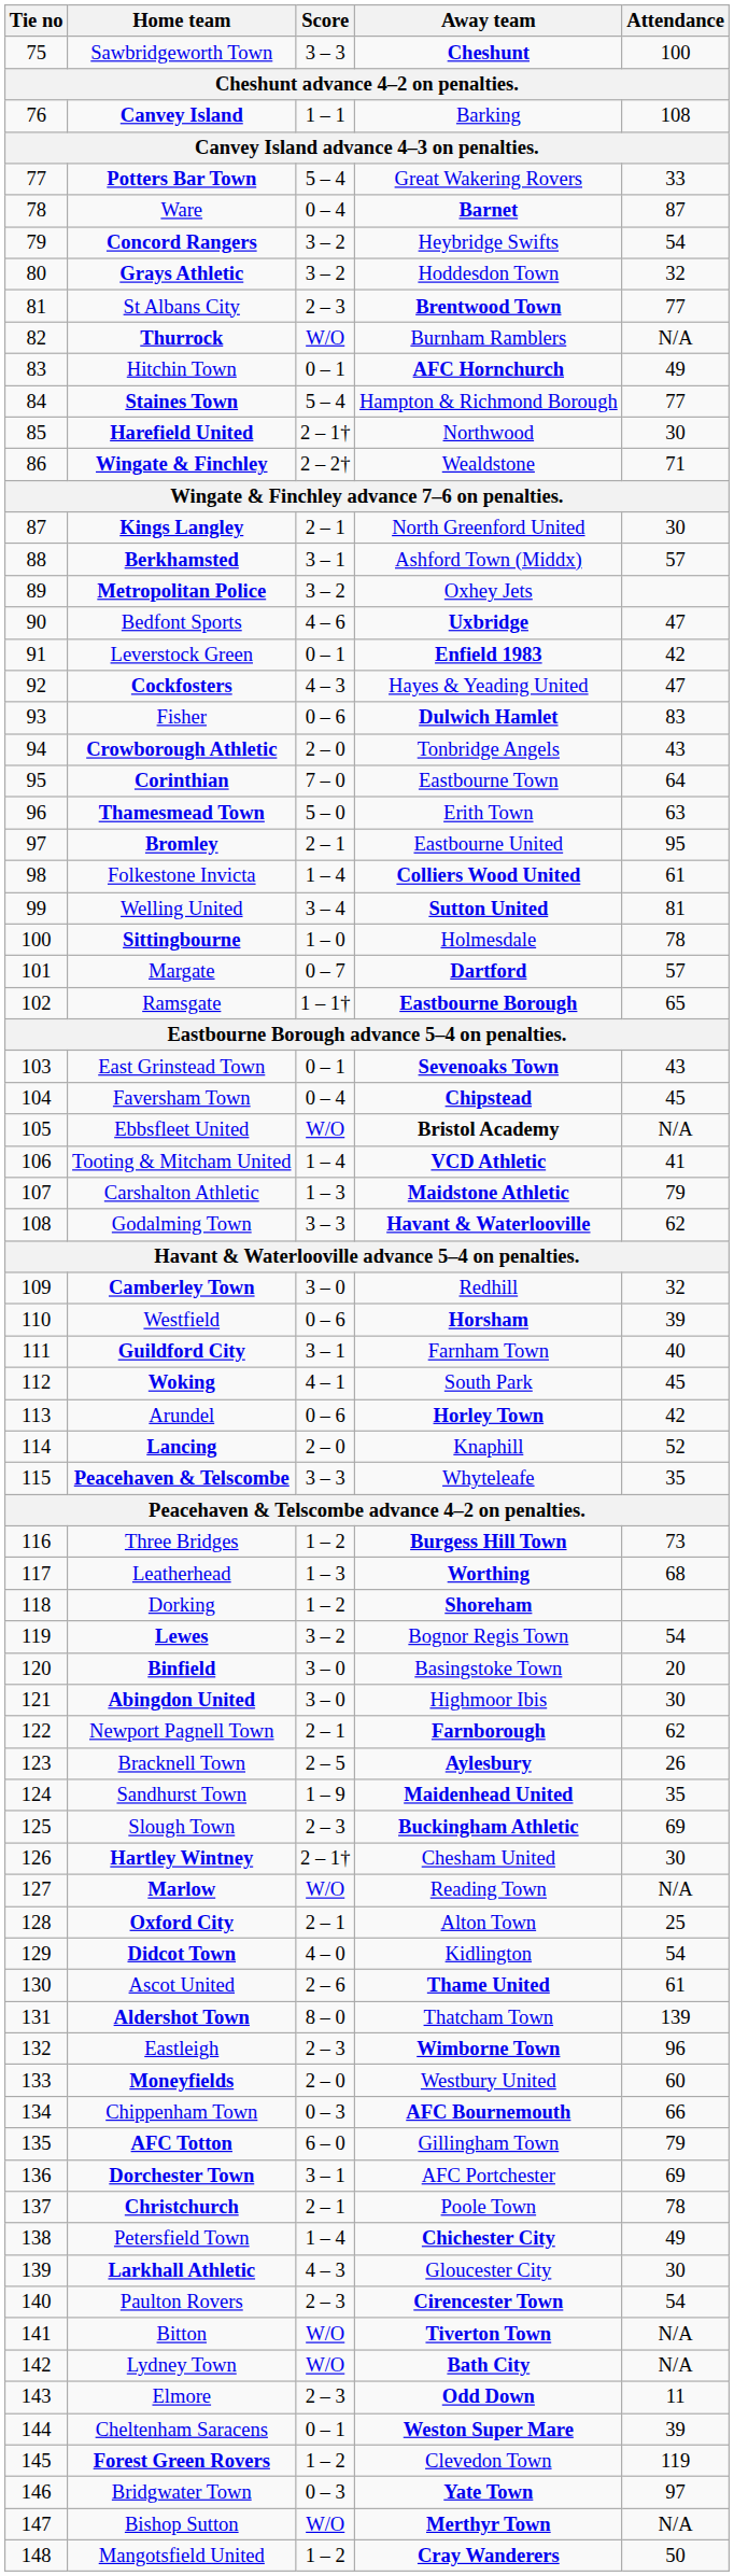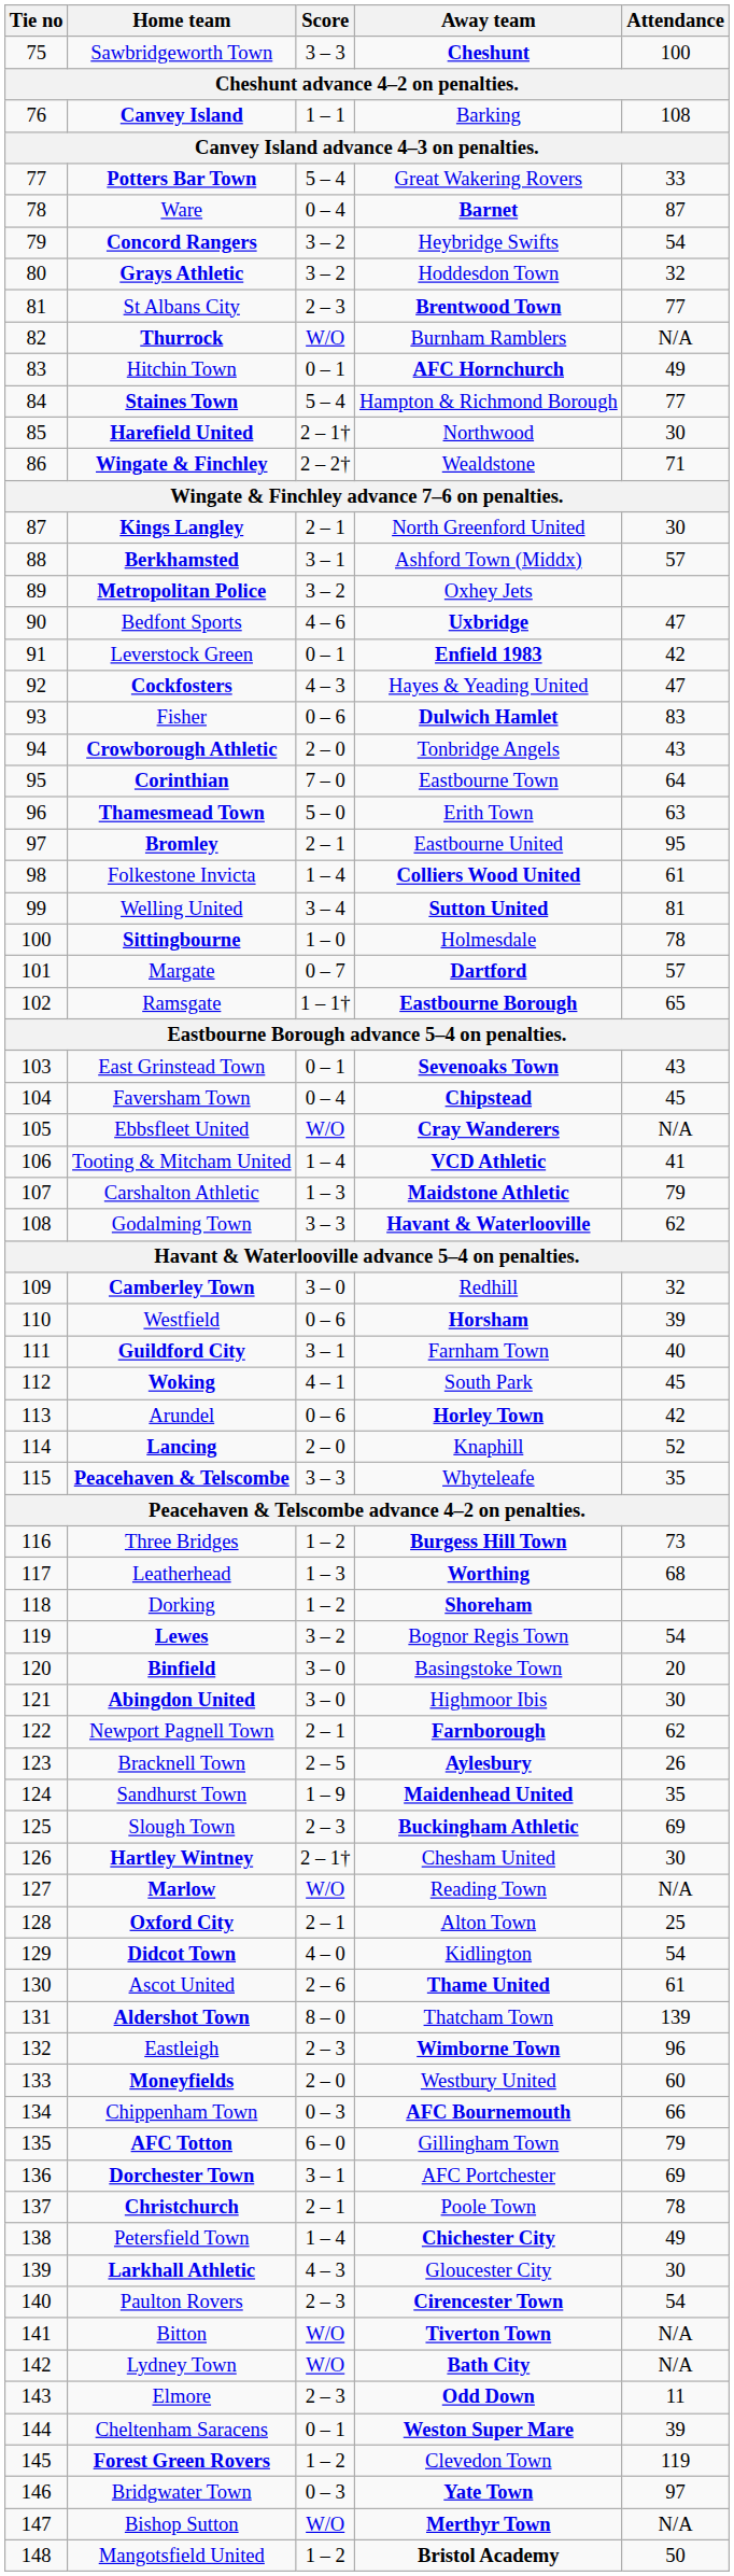Ebbsfleet United | Away team: Bristol Academy -> Cray Wanderers
Mangotsfield United | Away team: Cray Wanderers -> Bristol Academy
